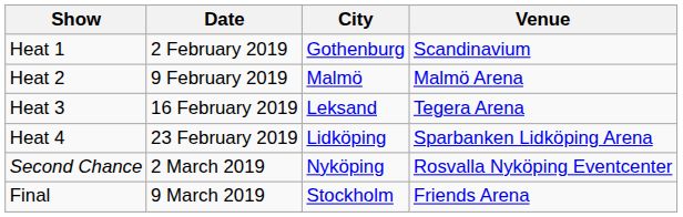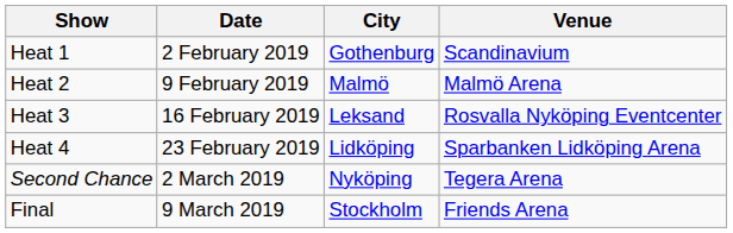Heat 3 | Venue: Tegera Arena -> Rosvalla Nyköping Eventcenter
Second Chance | Venue: Rosvalla Nyköping Eventcenter -> Tegera Arena
